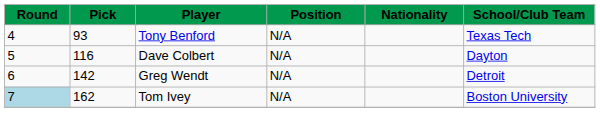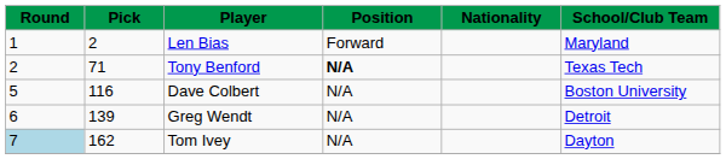+ row: 1 | 2 | Len Bias | Forward | Maryland
Tony Benford | Round: 4 -> 2
Tony Benford | Pick: 93 -> 71
Tony Benford | Position: normal -> bold
Dave Colbert | School/Club Team: Dayton -> Boston University
Greg Wendt | Pick: 142 -> 139
Tom Ivey | School/Club Team: Boston University -> Dayton
